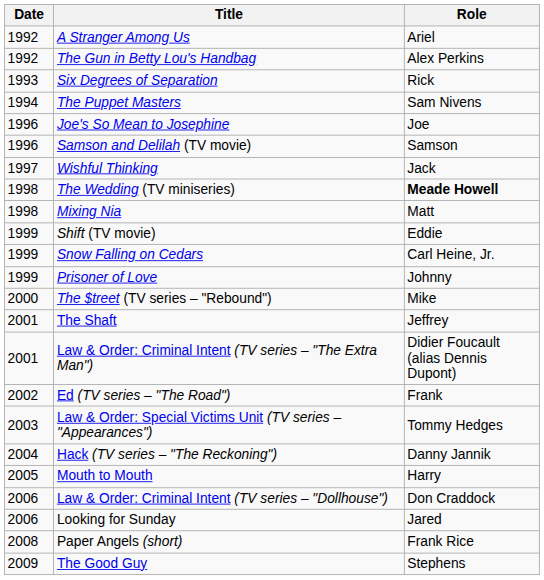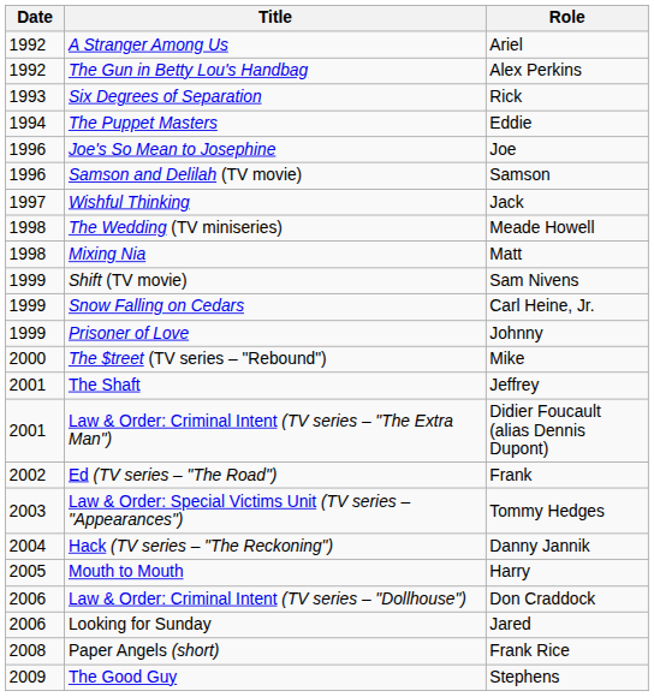The Puppet Masters | Role: Sam Nivens -> Eddie
The Wedding (TV miniseries) | Role: bold -> normal
Shift (TV movie) | Role: Eddie -> Sam Nivens
